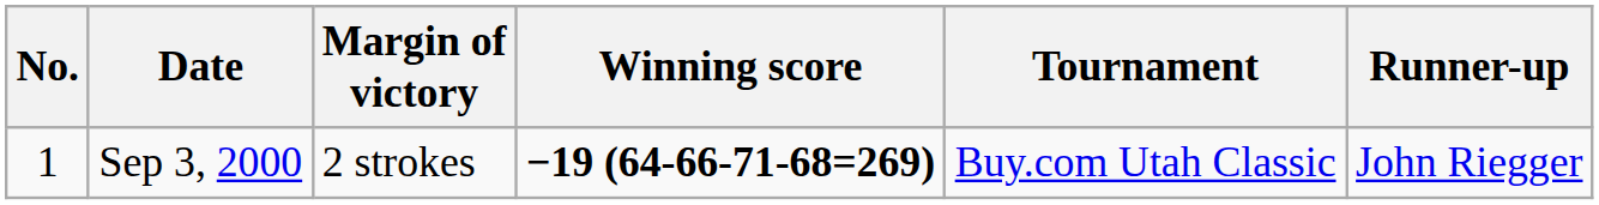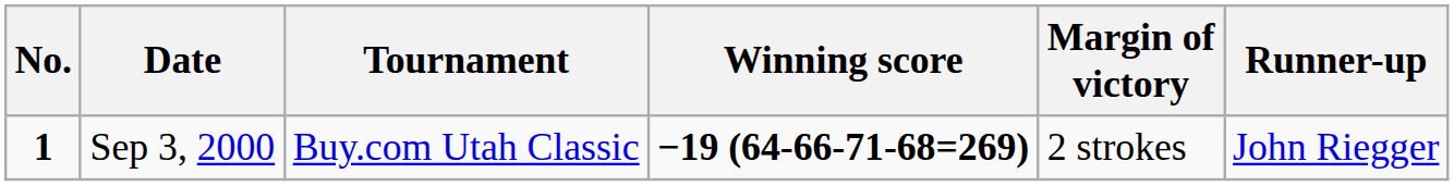columns swapped: Tournament <-> Margin of victory
Sep 3, 2000 | No.: normal -> bold
